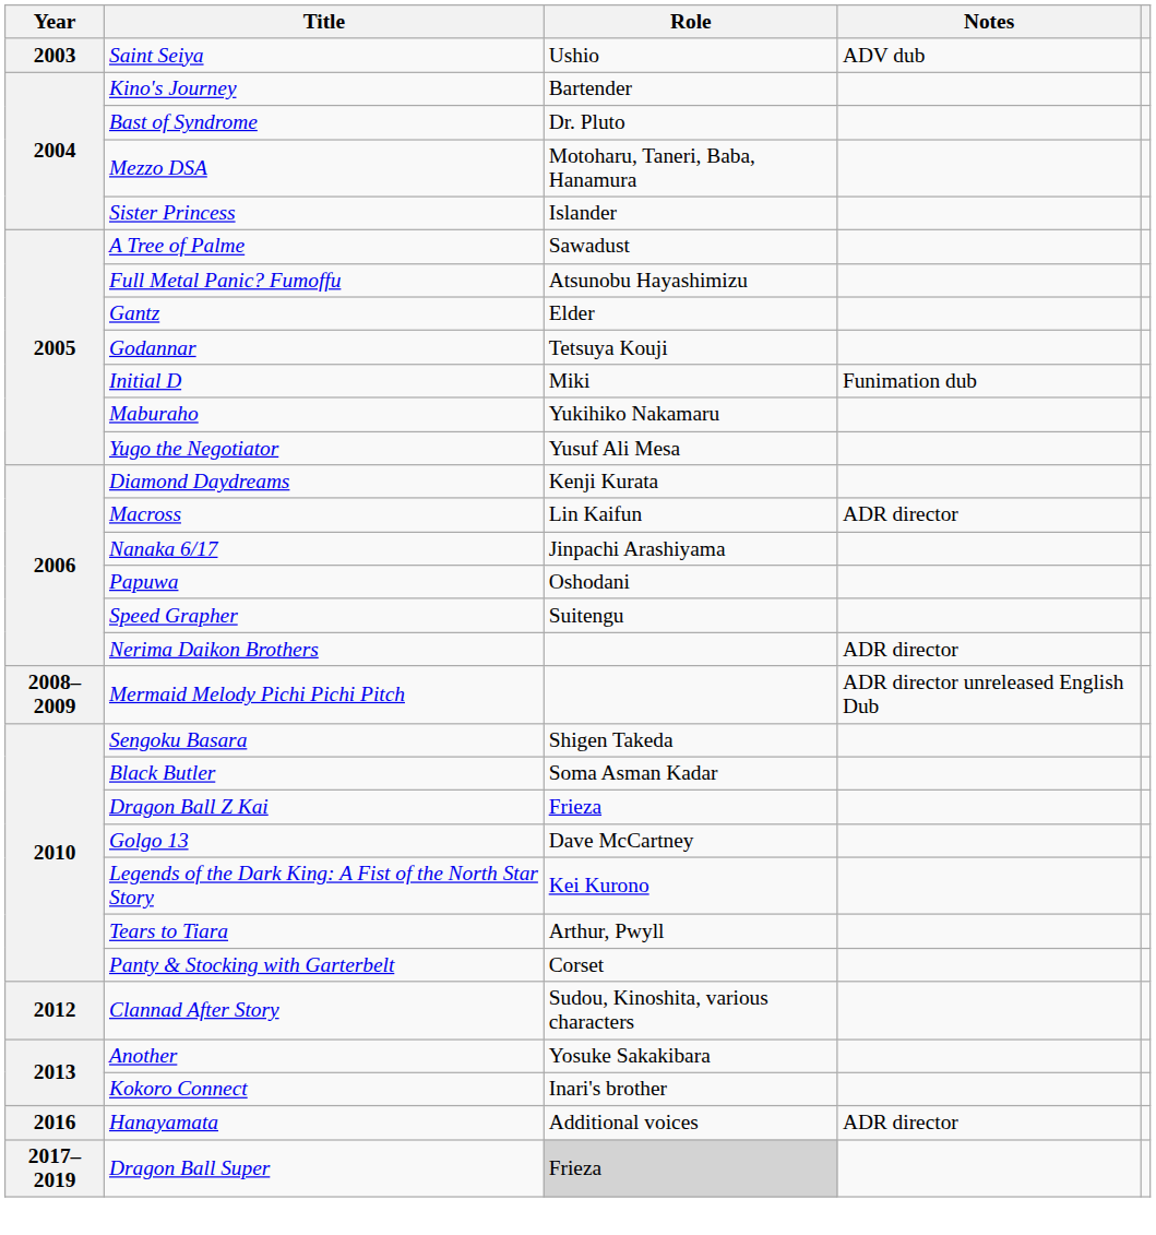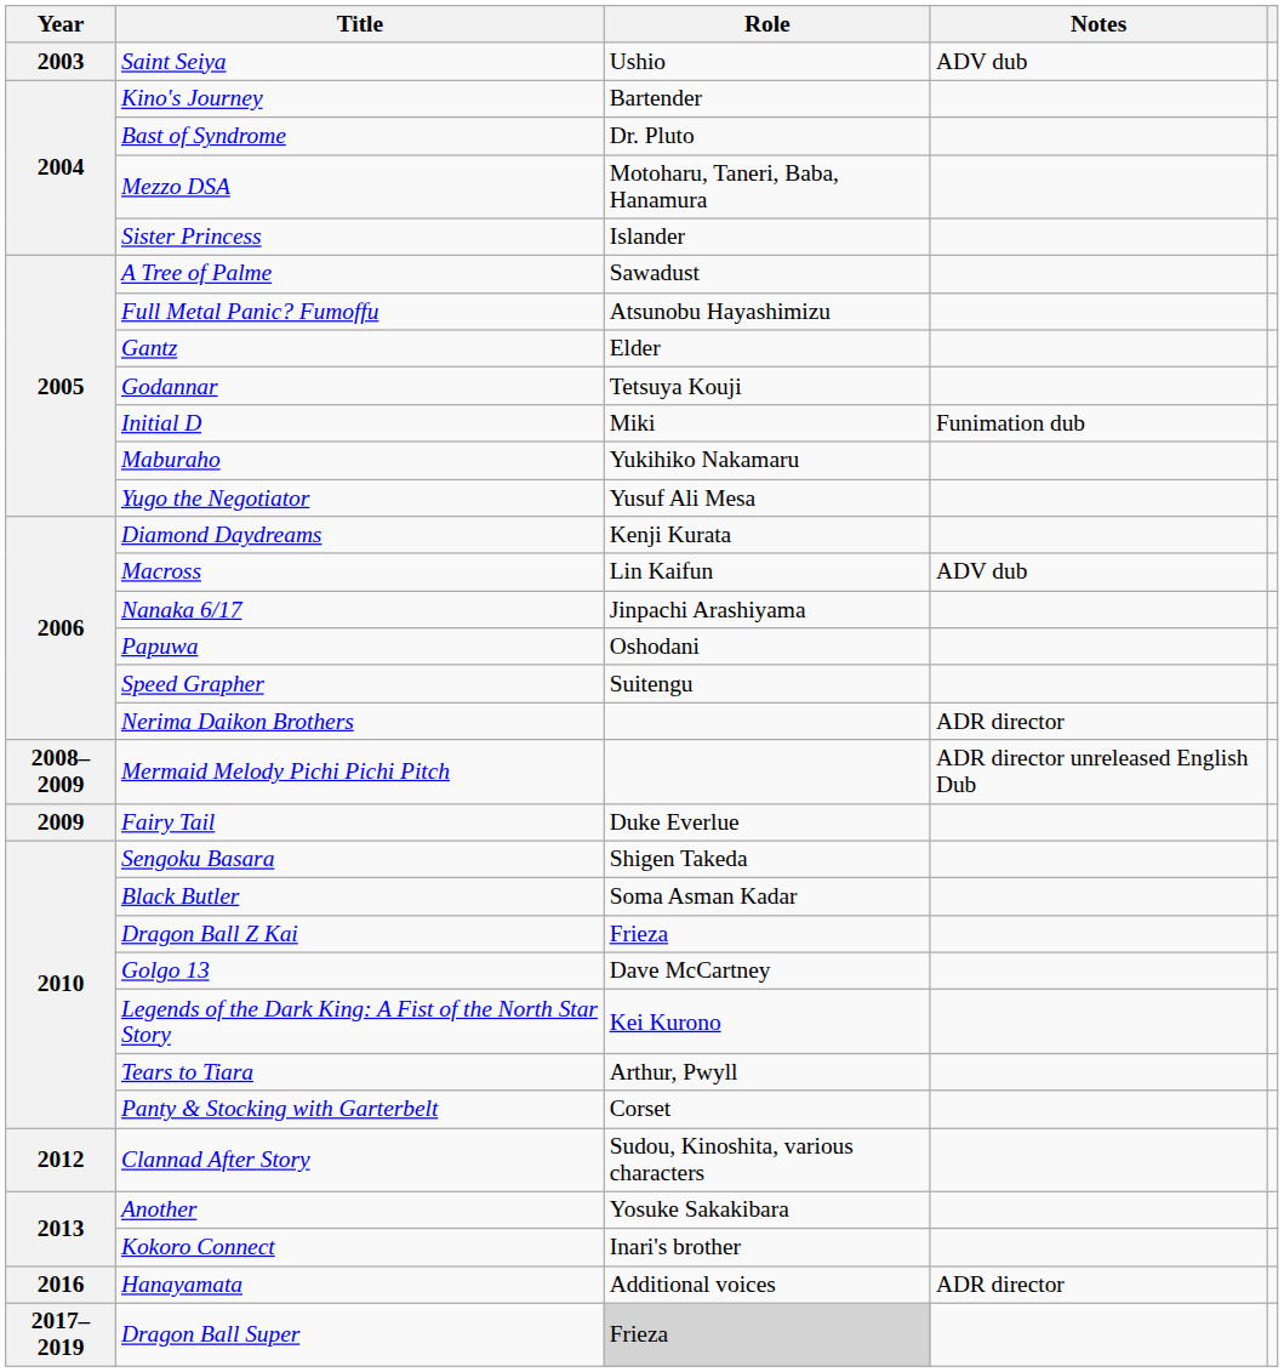Macross | Notes: ADR director -> ADV dub
+ row: 2009 | Fairy Tail | Duke Everlue
